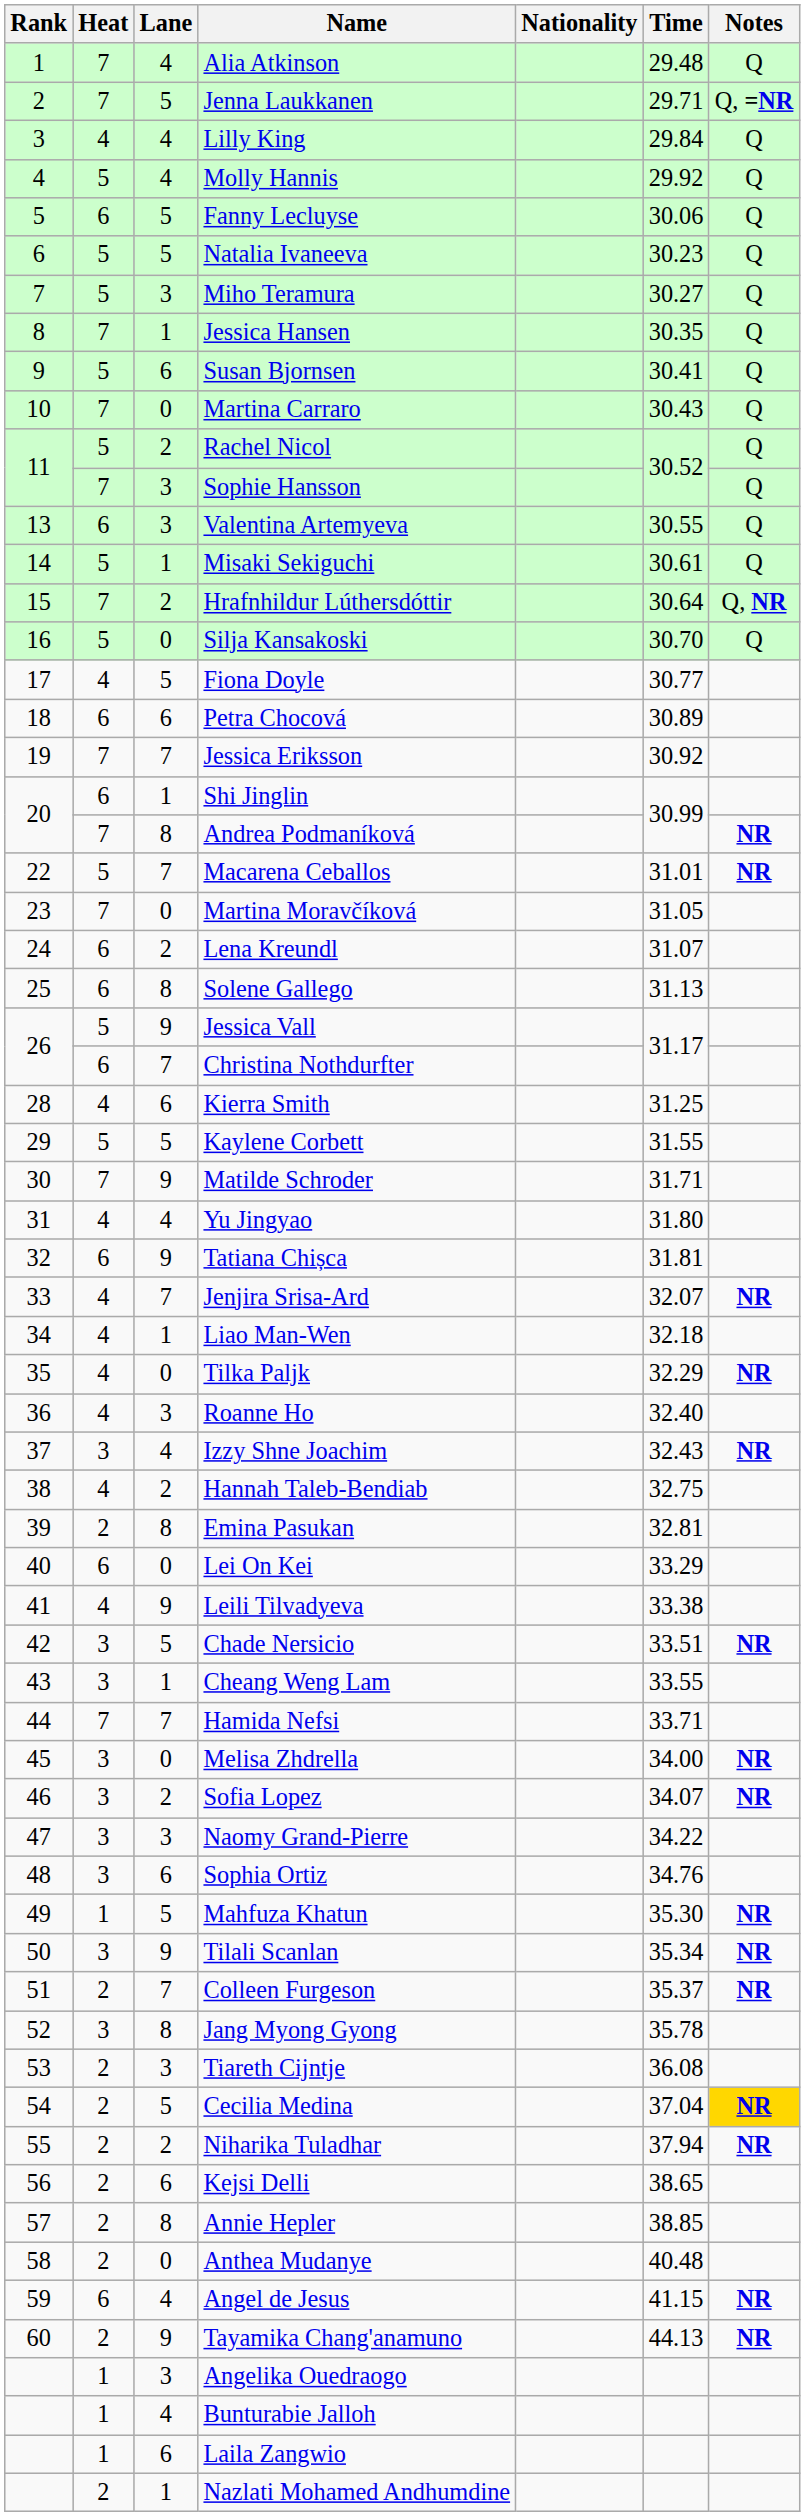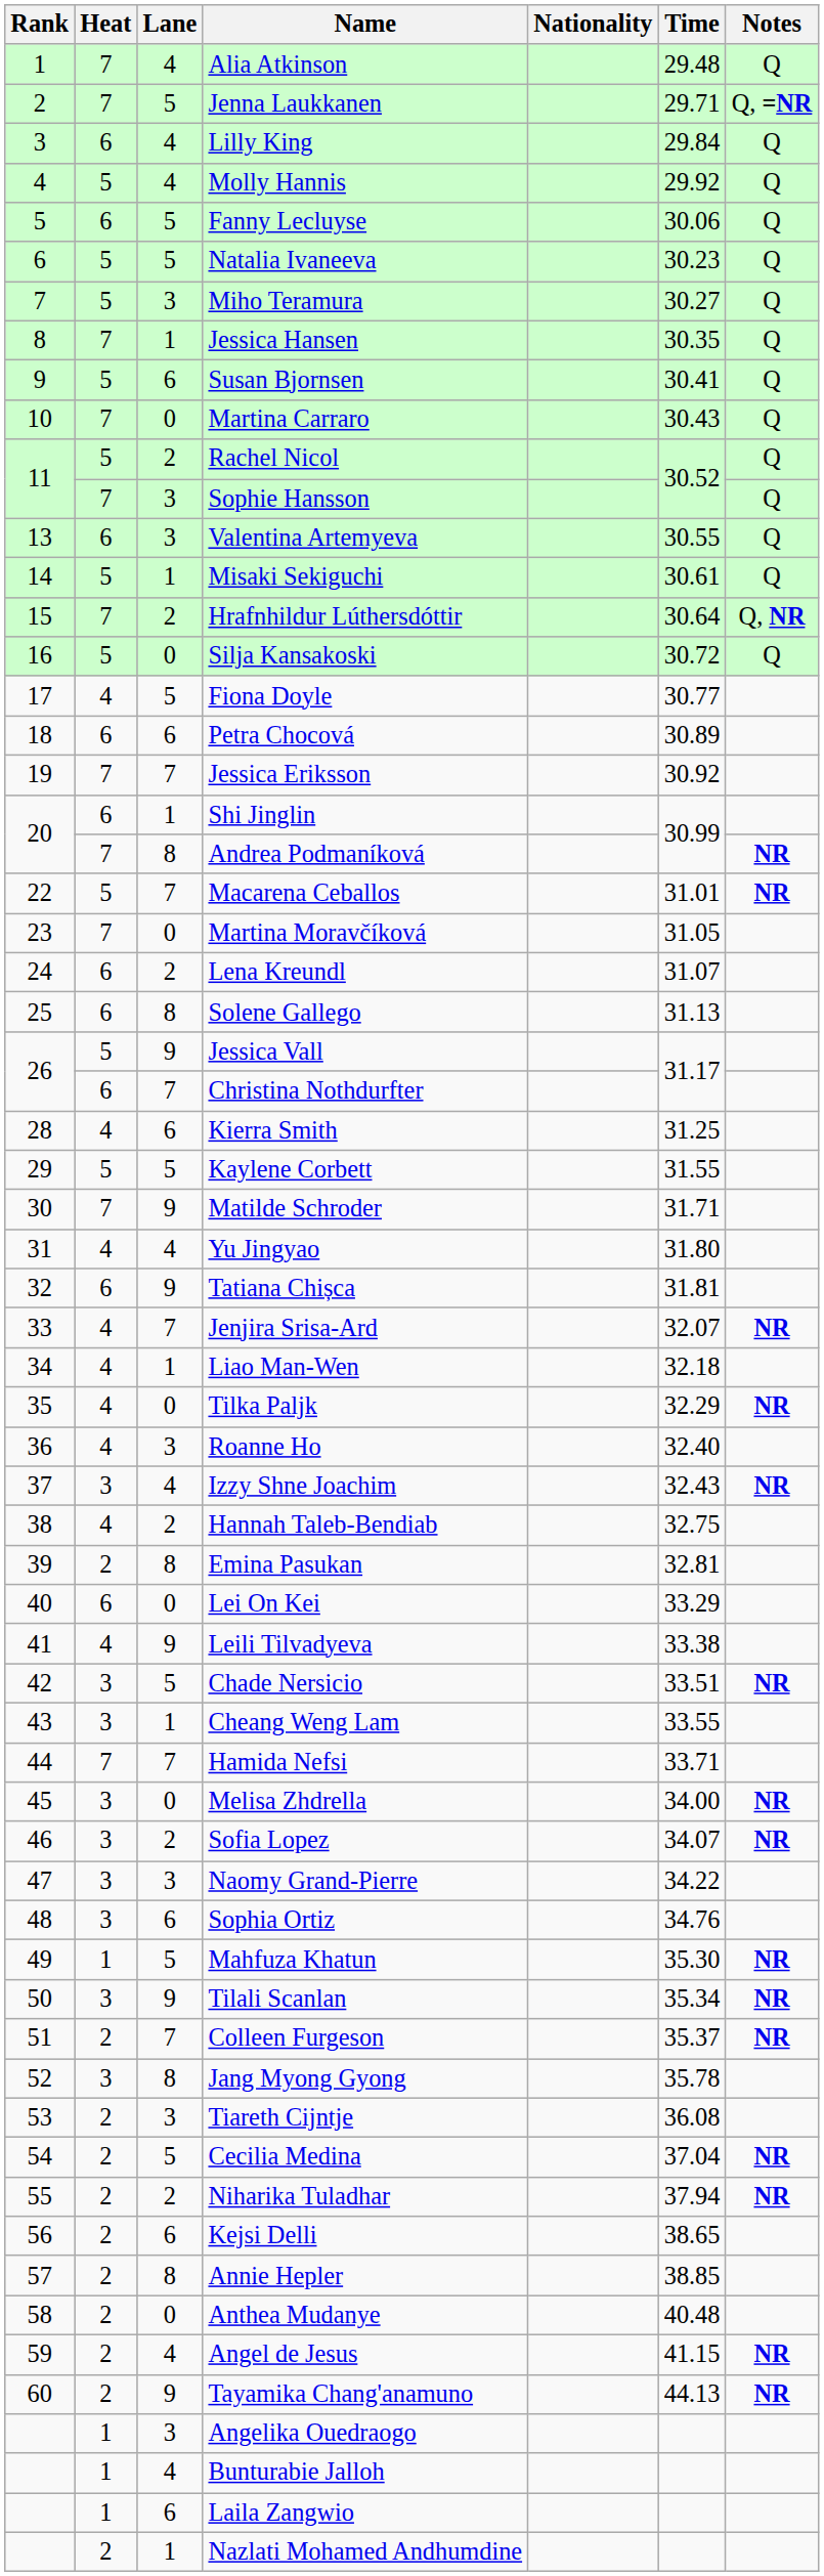Lilly King | Heat: 4 -> 6
Silja Kansakoski | Time: 30.70 -> 30.72
Cecilia Medina | Notes: gold background -> no background
Angel de Jesus | Heat: 6 -> 2
